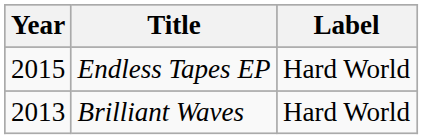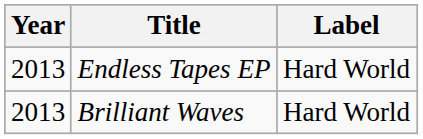Endless Tapes EP | Year: 2015 -> 2013
